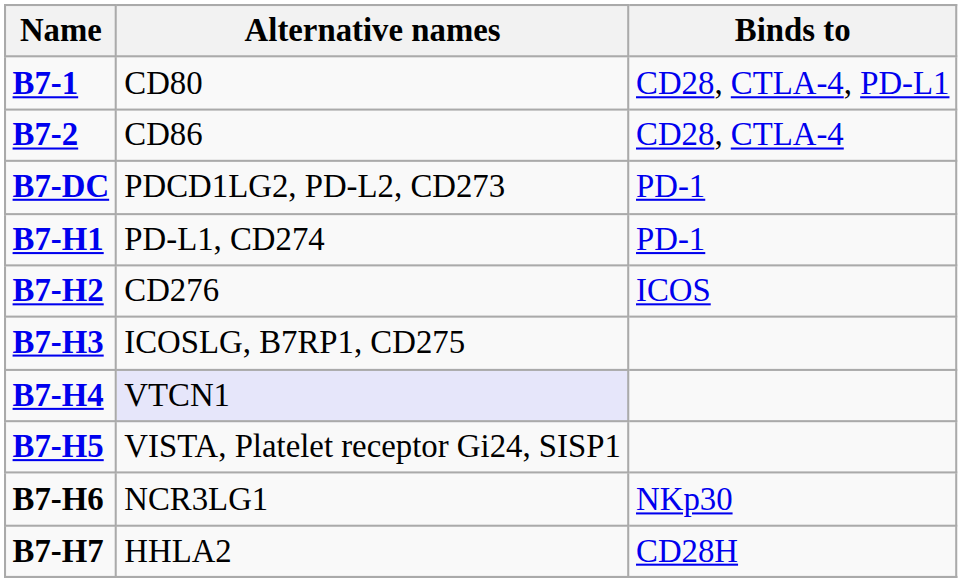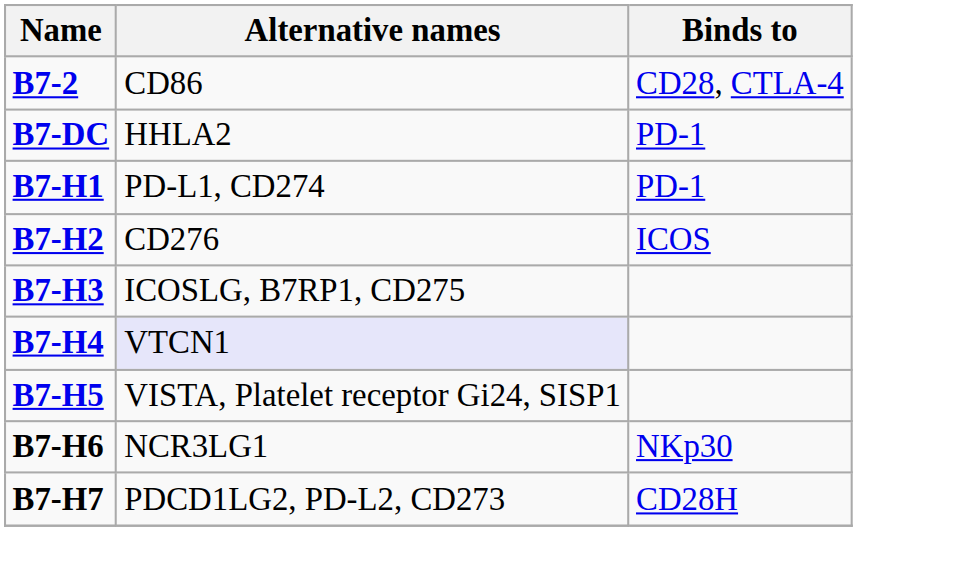- row: B7-1 | CD80 | CD28, CTLA-4, PD-L1
B7-DC | Alternative names: PDCD1LG2, PD-L2, CD273 -> HHLA2
B7-H7 | Alternative names: HHLA2 -> PDCD1LG2, PD-L2, CD273
